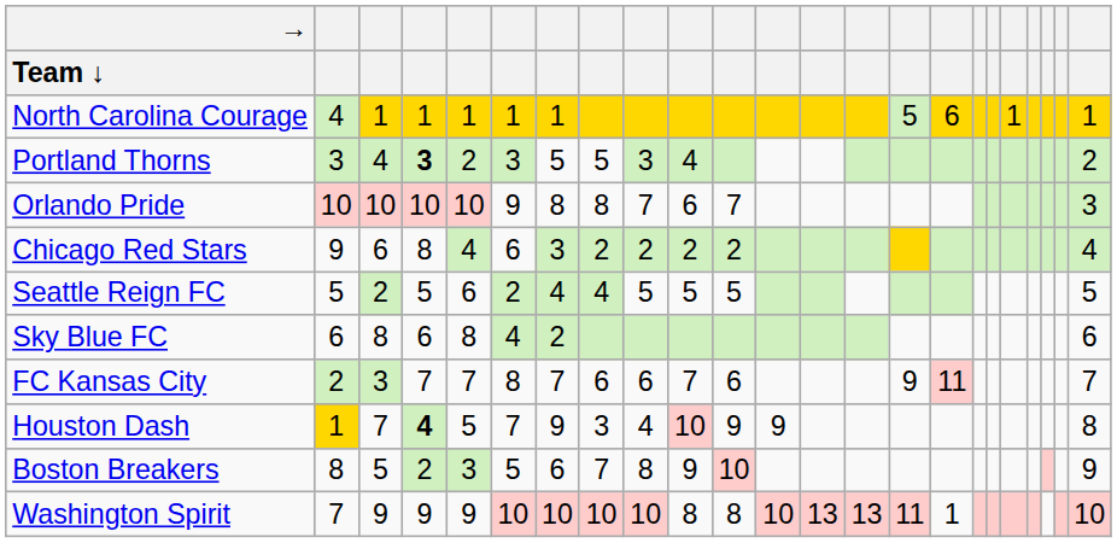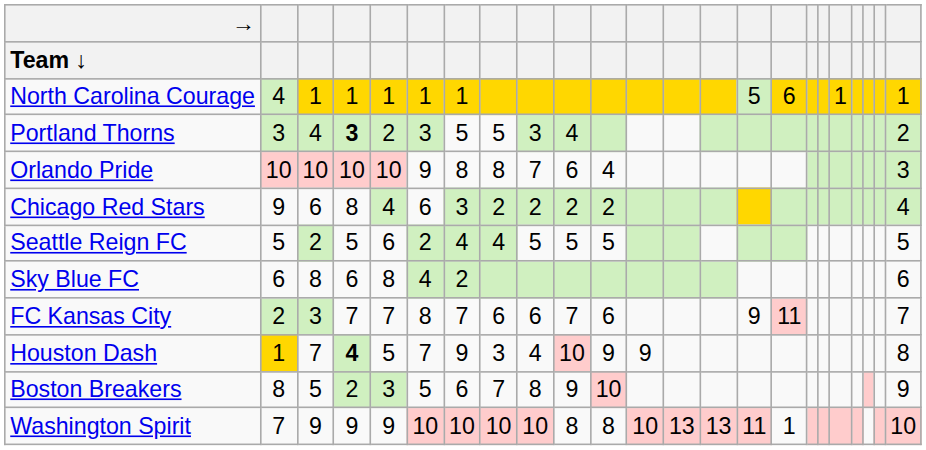Orlando Pride | column 11: 7 -> 4
